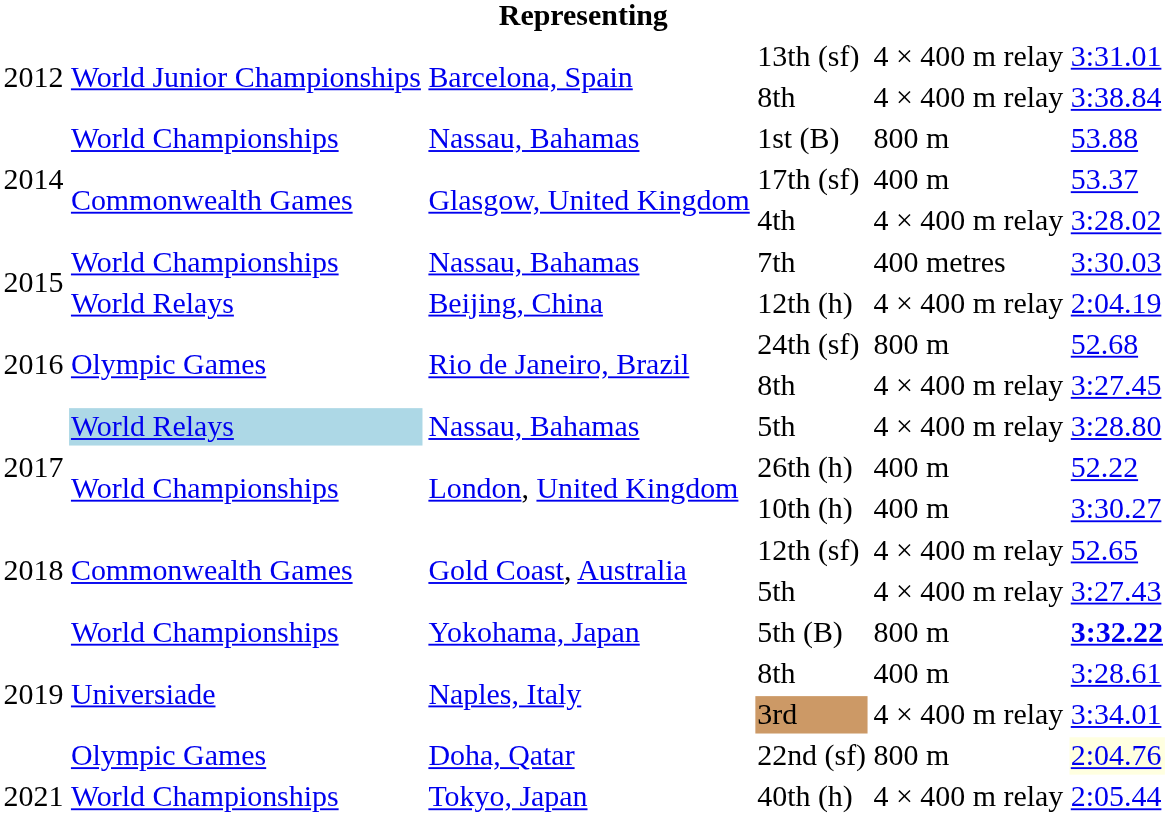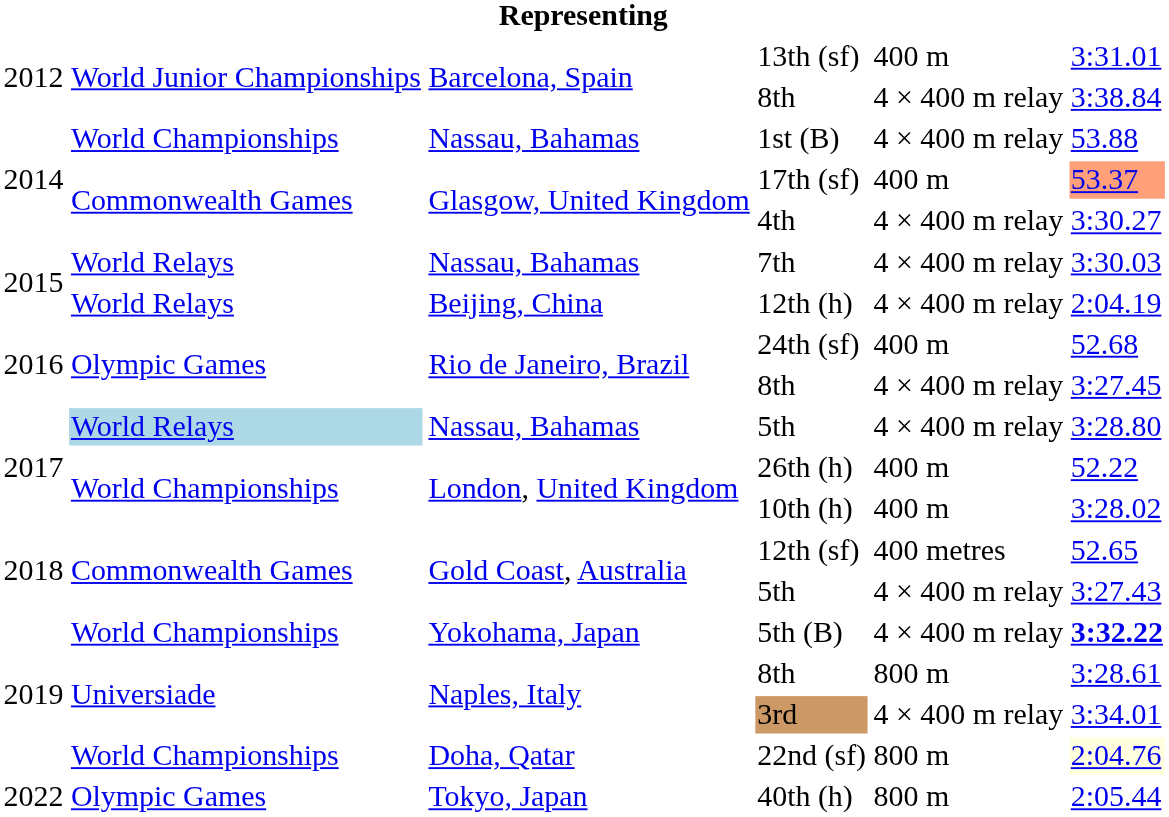13th (sf) | column 5: 4 × 400 m relay -> 400 m
1st (B) | column 5: 800 m -> 4 × 400 m relay
17th (sf) | column 6: no background -> lightsalmon background
4th | column 6: 3:28.02 -> 3:30.27
7th | column 2: World Championships -> World Relays
7th | column 5: 400 metres -> 4 × 400 m relay
24th (sf) | column 5: 800 m -> 400 m
10th (h) | column 6: 3:30.27 -> 3:28.02
12th (sf) | column 5: 4 × 400 m relay -> 400 metres
5th (B) | column 5: 800 m -> 4 × 400 m relay
Naples, Italy / 8th | column 5: 400 m -> 800 m
22nd (sf) | column 2: Olympic Games -> World Championships
40th (h) | column 1: 2021 -> 2022
40th (h) | column 2: World Championships -> Olympic Games
40th (h) | column 5: 4 × 400 m relay -> 800 m
